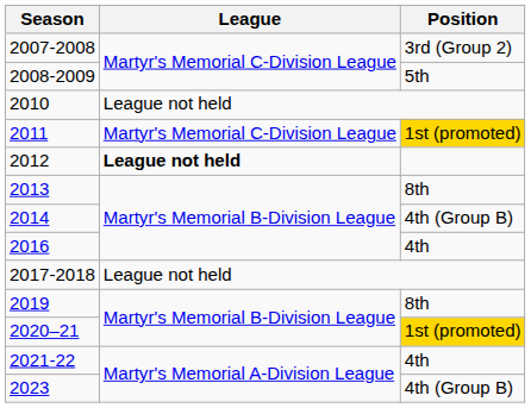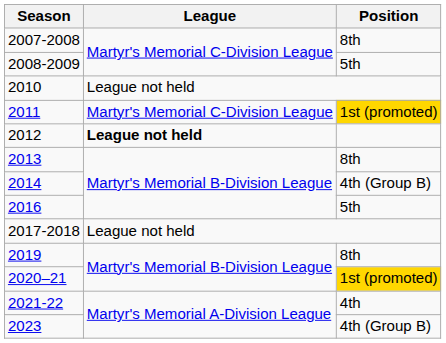2007-2008 | Position: 3rd (Group 2) -> 8th
2016 | Position: 4th -> 5th
